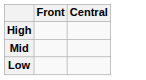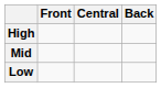+ column: Back
